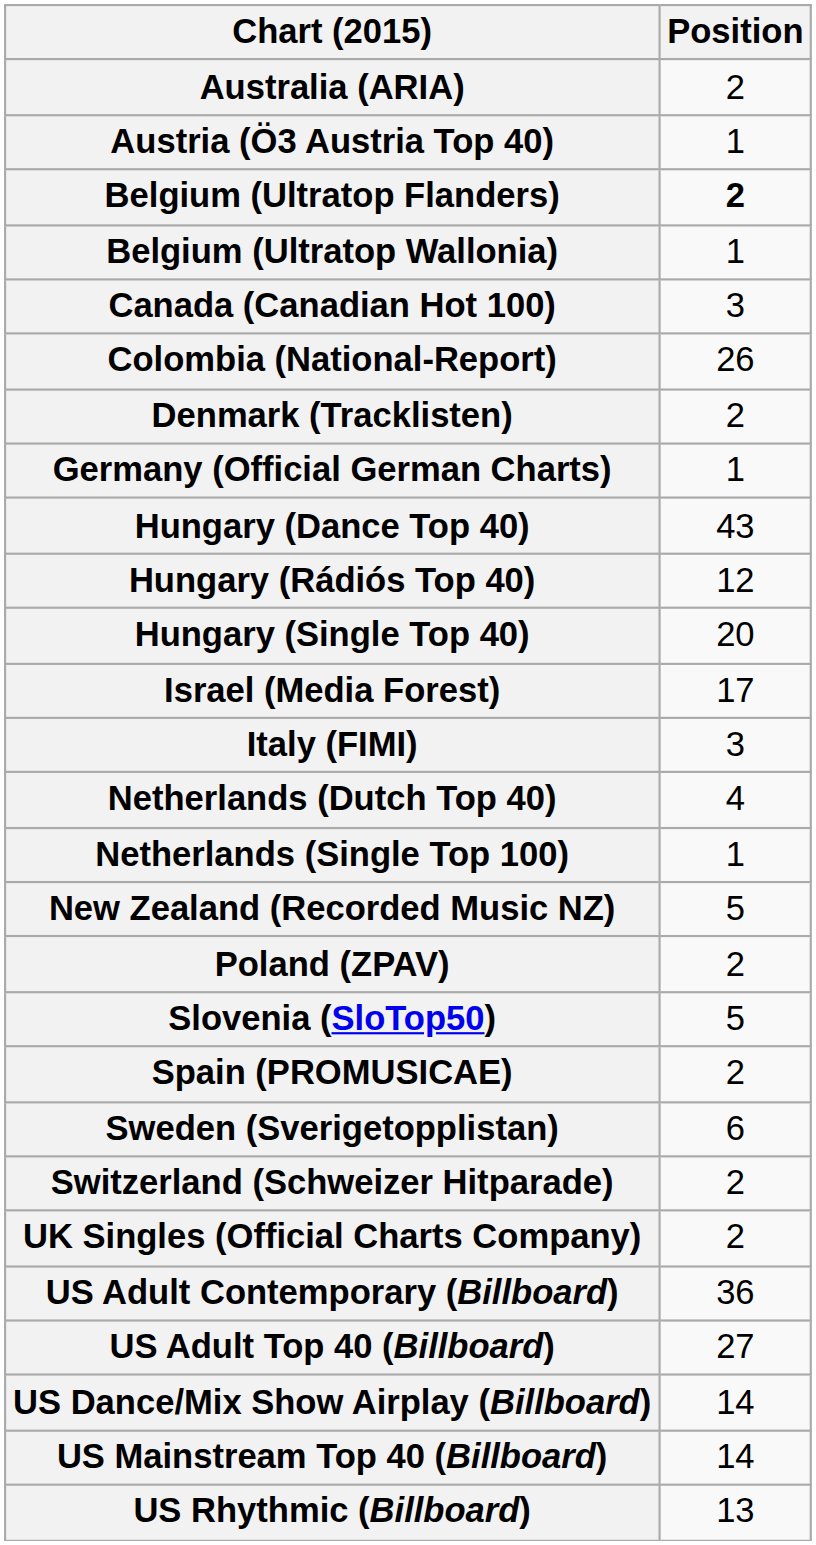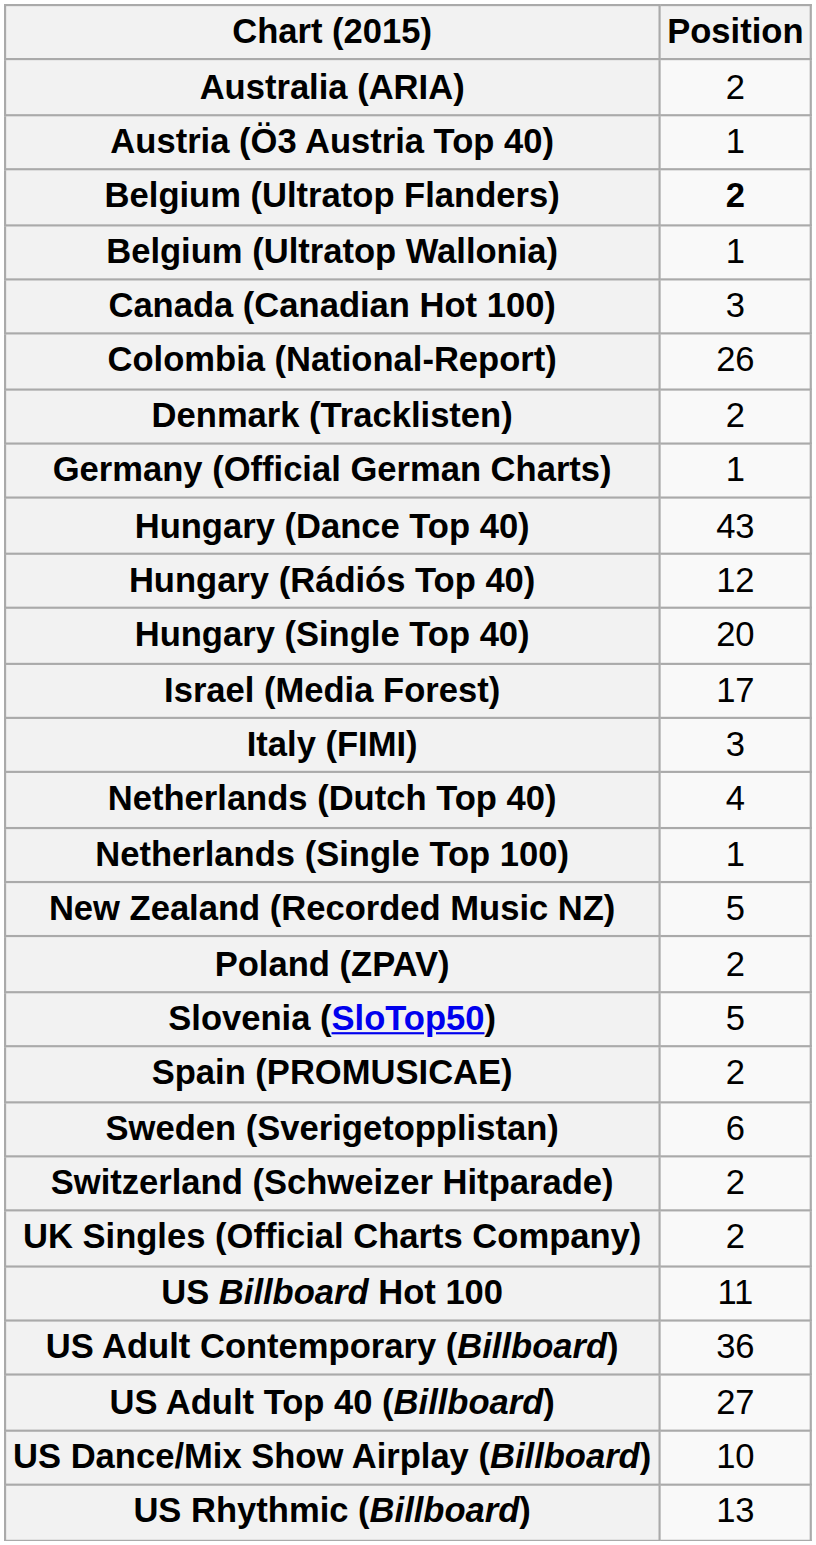+ row: US Billboard Hot 100 | 11
US Dance/Mix Show Airplay (Billboard) | Position: 14 -> 10
- row: US Mainstream Top 40 (Billboard) | 14
